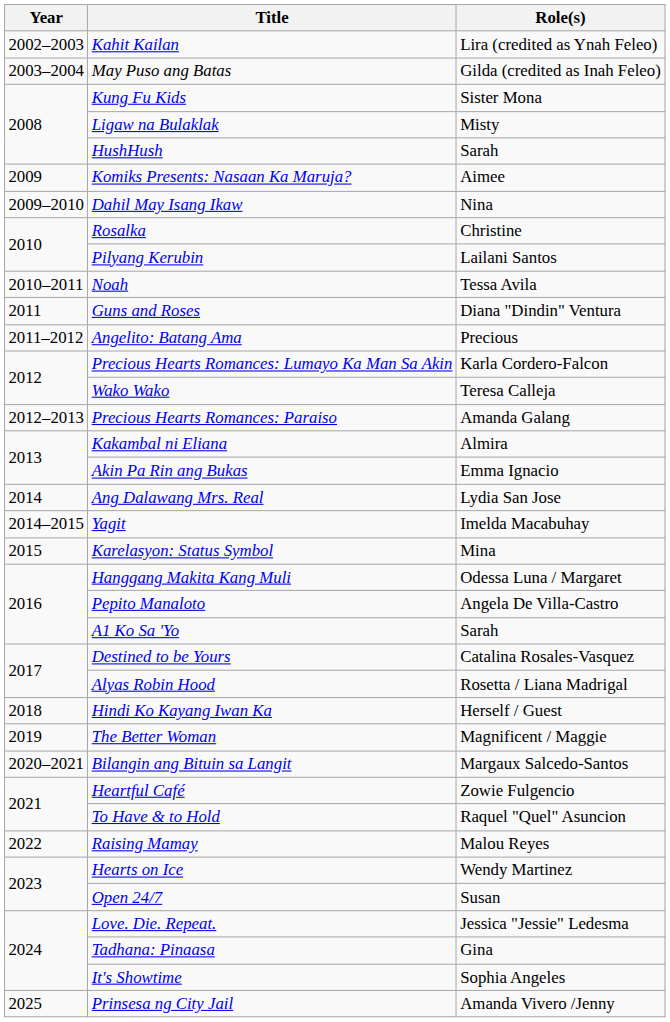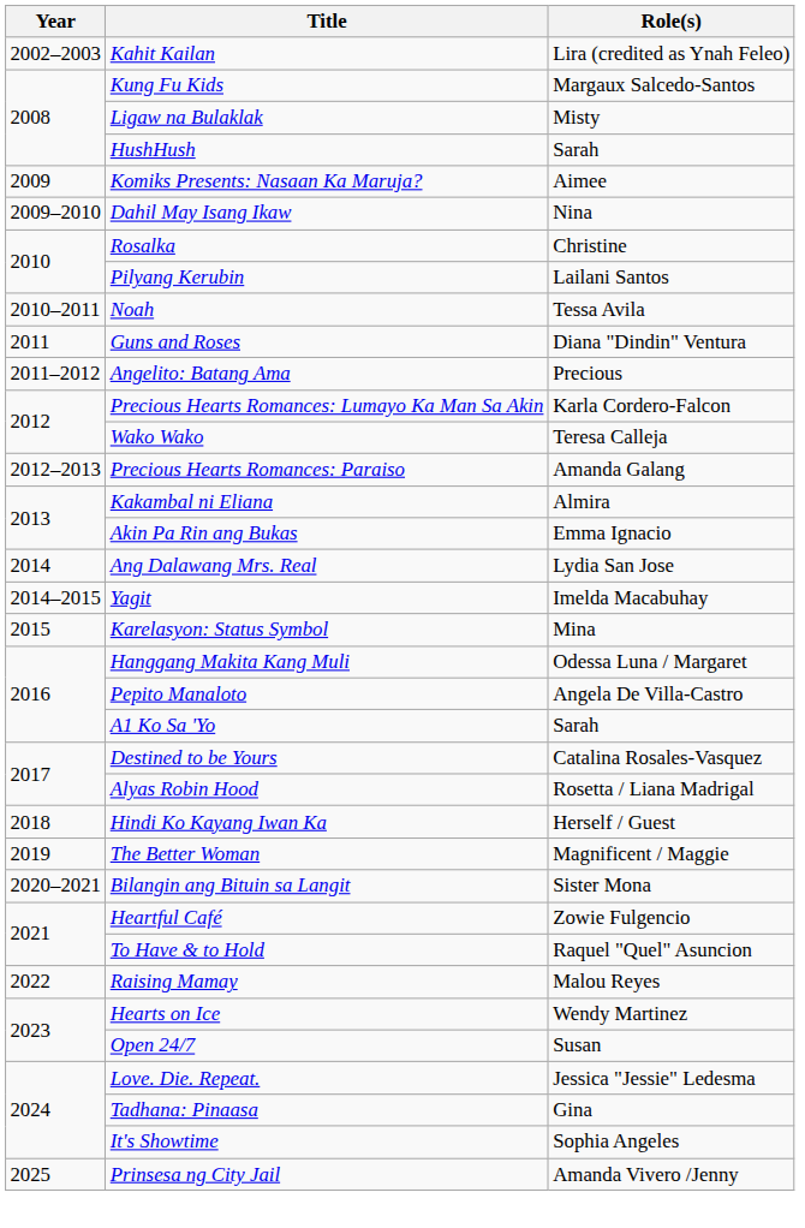- row: 2003–2004 | May Puso ang Batas | Gilda (credited as Inah Feleo)
Kung Fu Kids | Role(s): Sister Mona -> Margaux Salcedo-Santos
Bilangin ang Bituin sa Langit | Role(s): Margaux Salcedo-Santos -> Sister Mona
